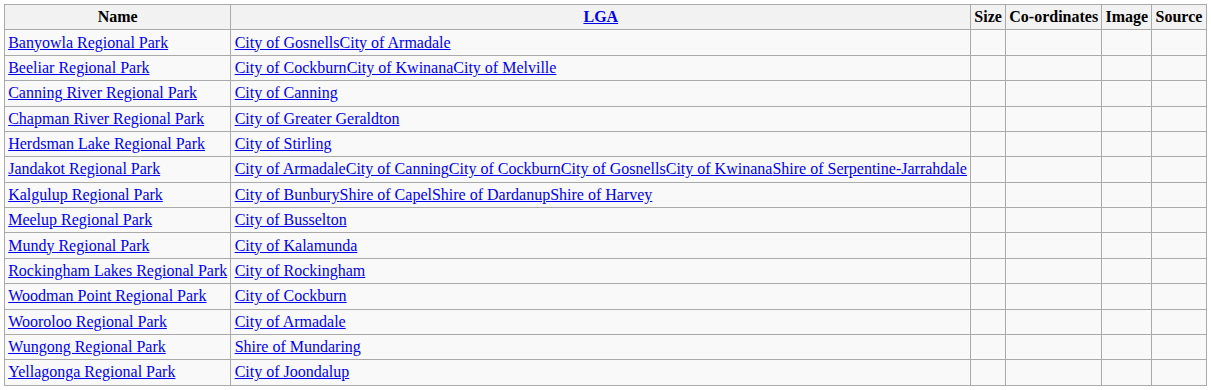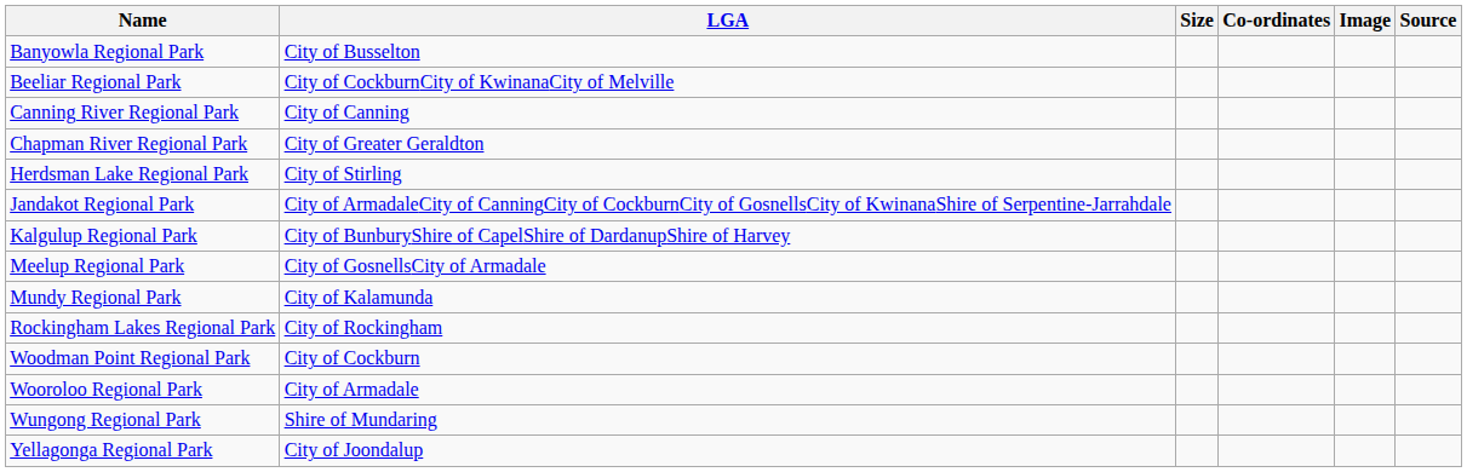Banyowla Regional Park | LGA: City of GosnellsCity of Armadale -> City of Busselton
Meelup Regional Park | LGA: City of Busselton -> City of GosnellsCity of Armadale
